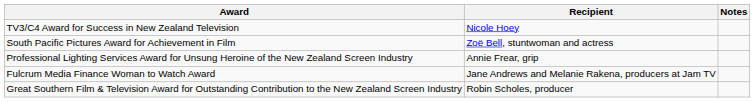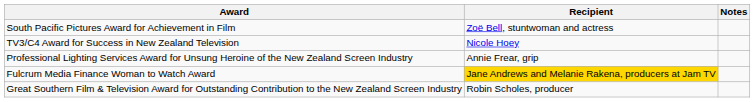rows swapped: South Pacific Pictures Award for Achievement in Film <-> TV3/C4 Award for Success in New Zealand Television
Fulcrum Media Finance Woman to Watch Award | Recipient: no background -> gold background
